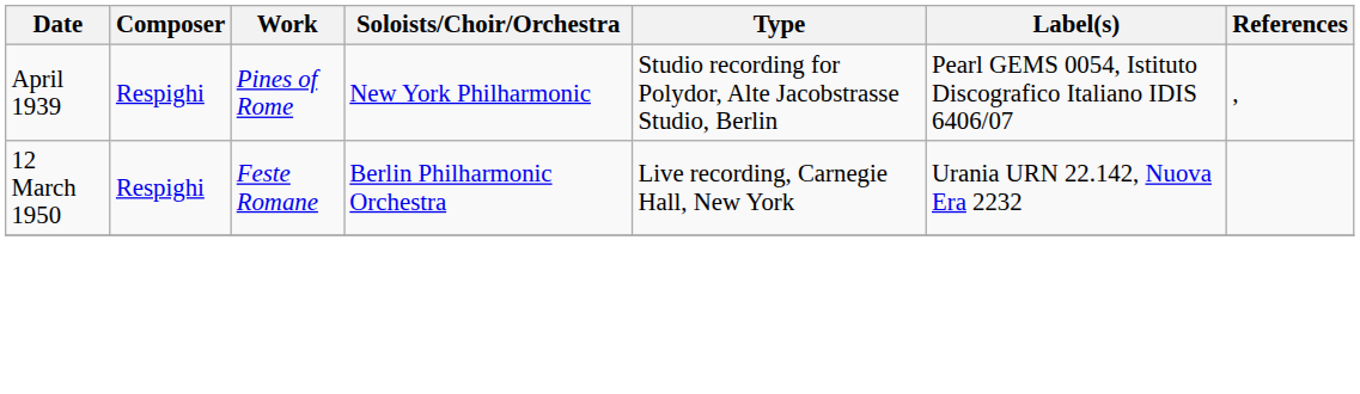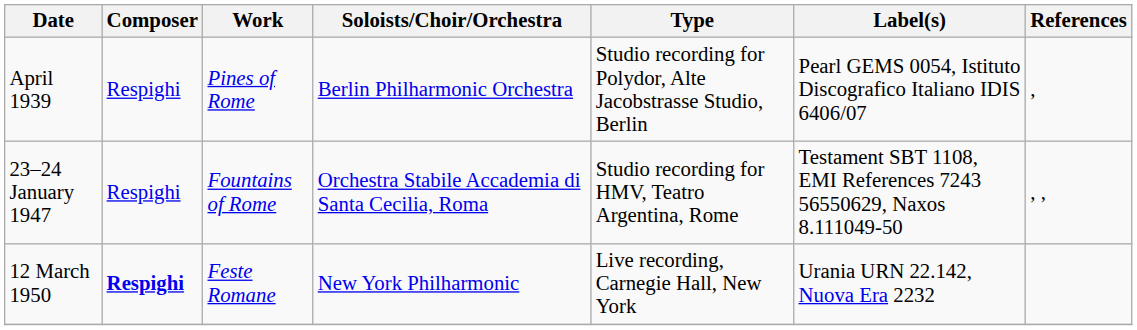April 1939 | Soloists/Choir/Orchestra: New York Philharmonic -> Berlin Philharmonic Orchestra
+ row: 23–24 January 1947 | Respighi | Fountains of Rome | Orchestra Stabile Accademia di Santa Cecilia, Roma | Studio recording for HMV, Teatro Argentina, Rome | Testament SBT 1108, EMI References 7243 56550629, Naxos 8.111049-50 | , ,
12 March 1950 | Composer: normal -> bold
12 March 1950 | Soloists/Choir/Orchestra: Berlin Philharmonic Orchestra -> New York Philharmonic
